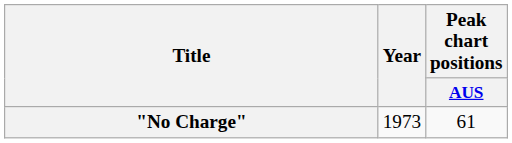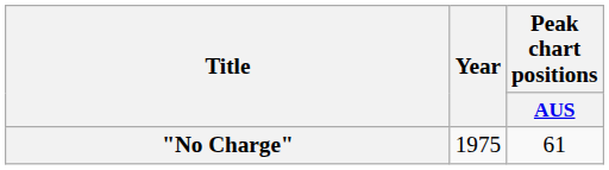"No Charge" | Year: 1973 -> 1975
